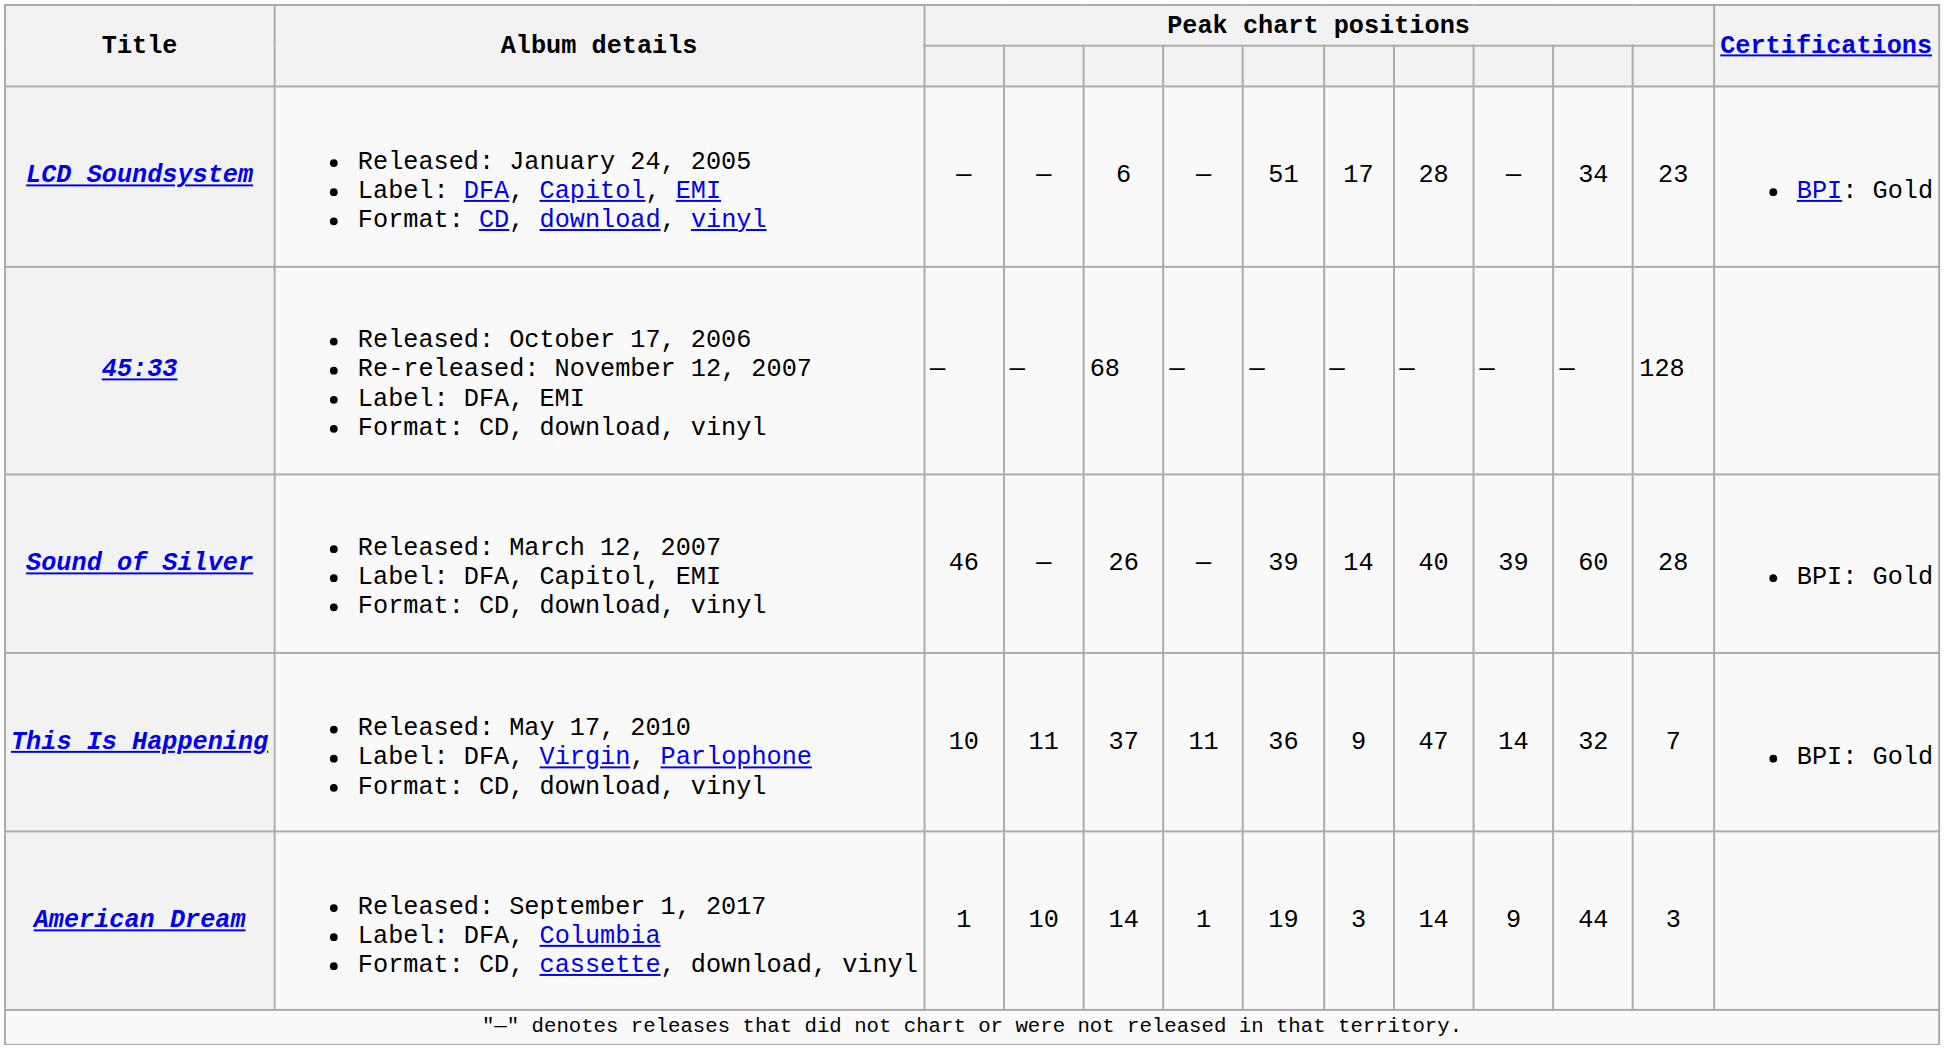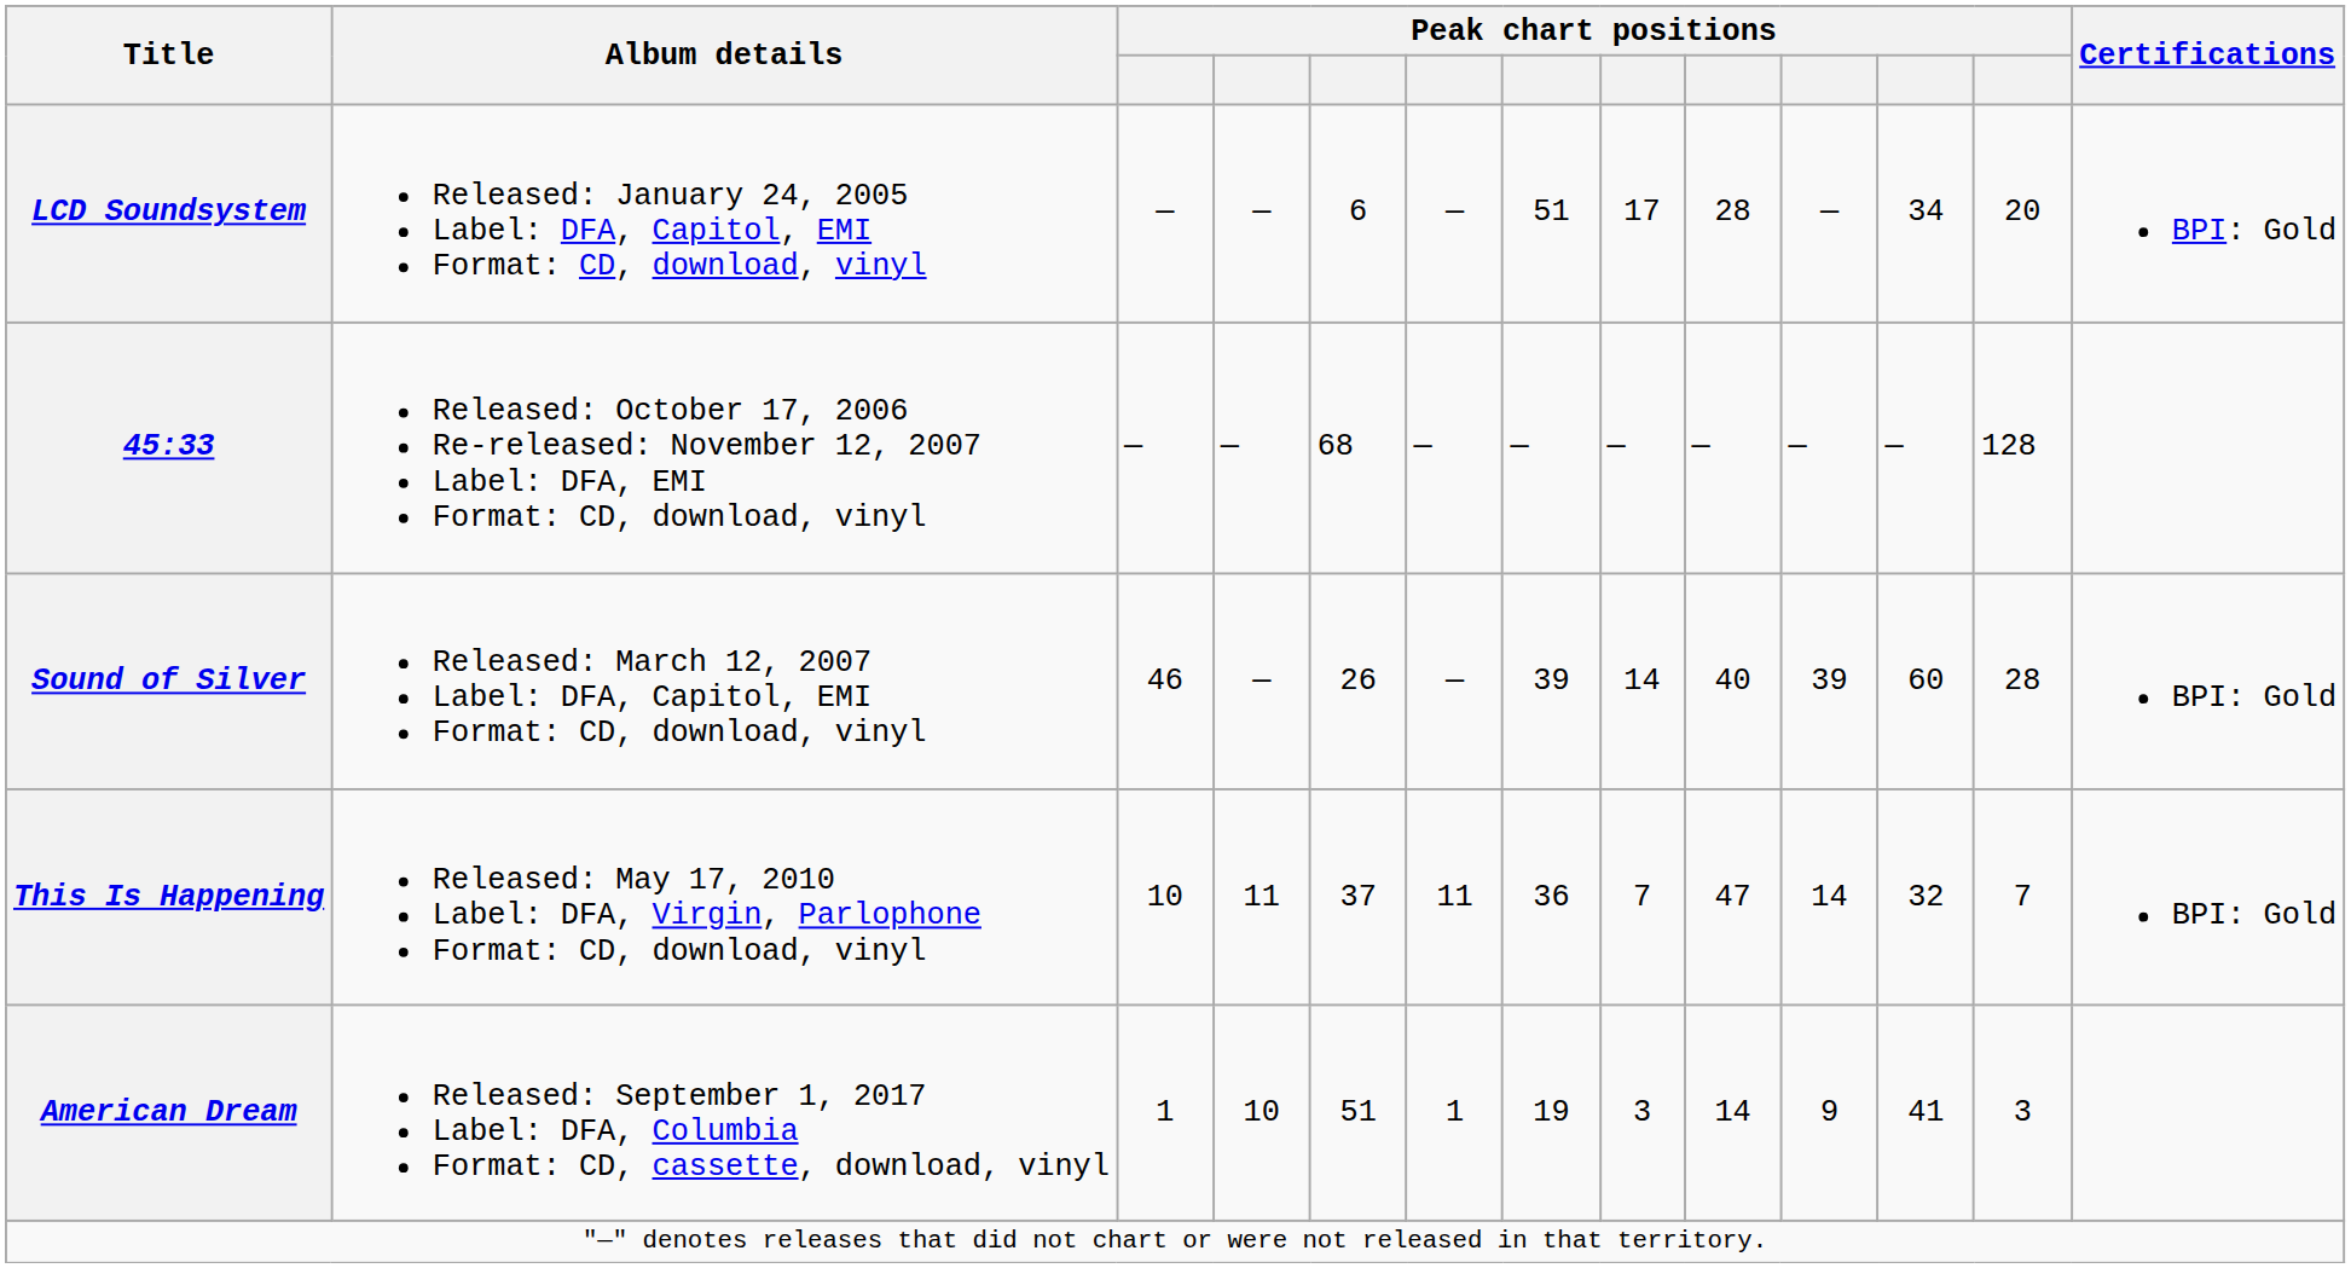LCD Soundsystem | column 12: 23 -> 20
This Is Happening | column 8: 9 -> 7
American Dream | column 5: 14 -> 51
American Dream | column 11: 44 -> 41
